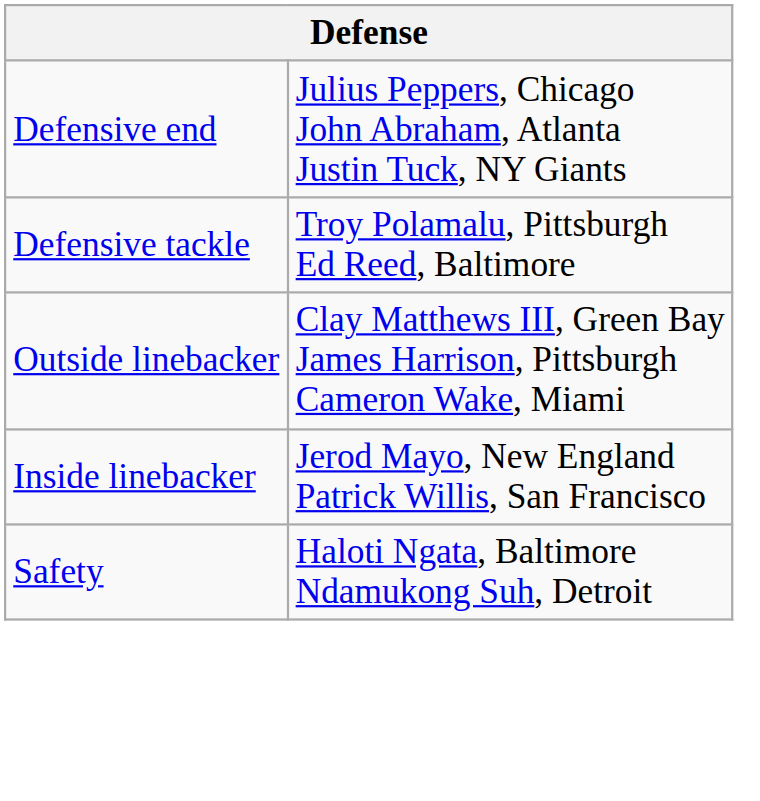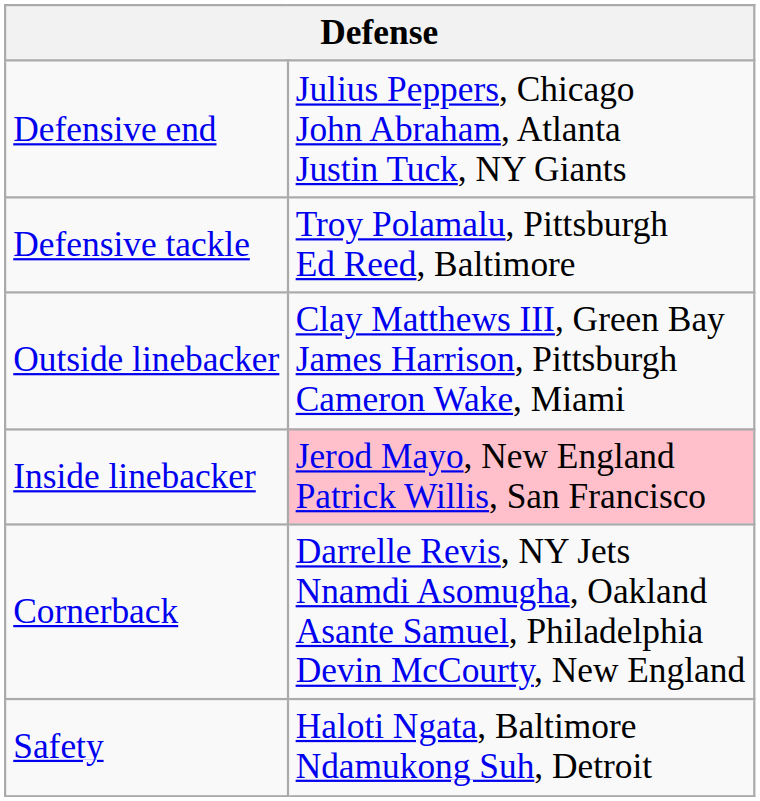Inside linebacker | column 2: no background -> pink background
+ row: Cornerback | Darrelle Revis, NY Jets Nnamdi Asomugha, Oakland Asante Samuel, Philadelphia Devin McCourty, New England
